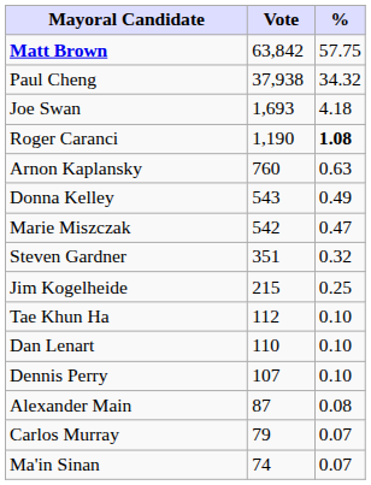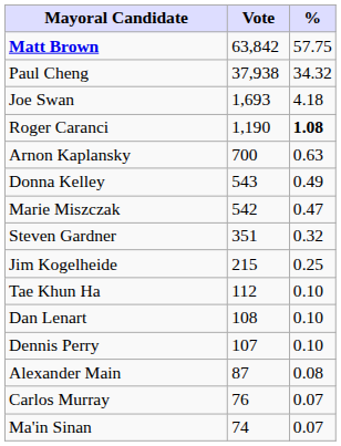Arnon Kaplansky | Vote: 760 -> 700
Dan Lenart | Vote: 110 -> 108
Carlos Murray | Vote: 79 -> 76
